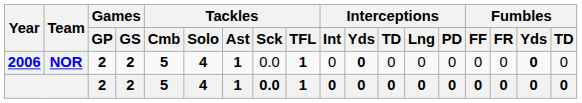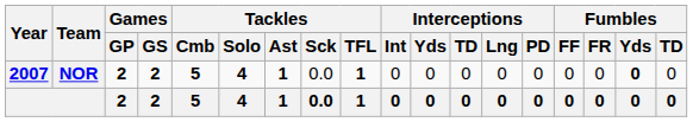NOR | Year: 2006 -> 2007
NOR | Interceptions / Yds: bold -> normal
